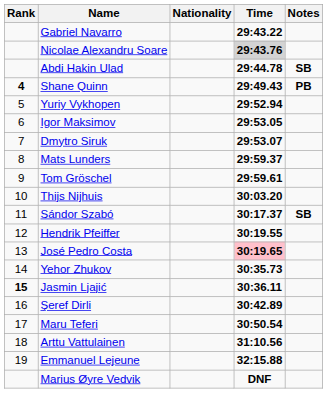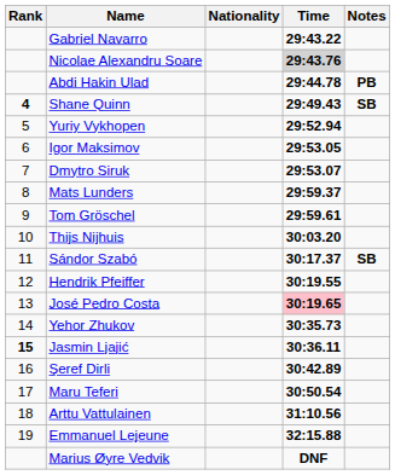Abdi Hakin Ulad | Notes: SB -> PB
Shane Quinn | Notes: PB -> SB
